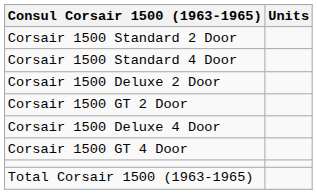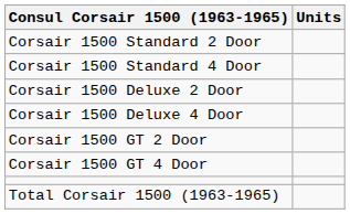rows swapped: Corsair 1500 Deluxe 4 Door <-> Corsair 1500 GT 2 Door
